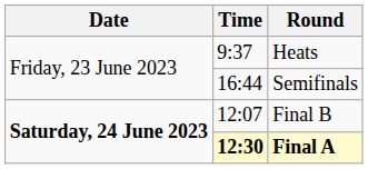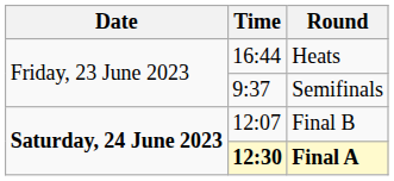Heats | Time: 9:37 -> 16:44
Semifinals | Time: 16:44 -> 9:37
